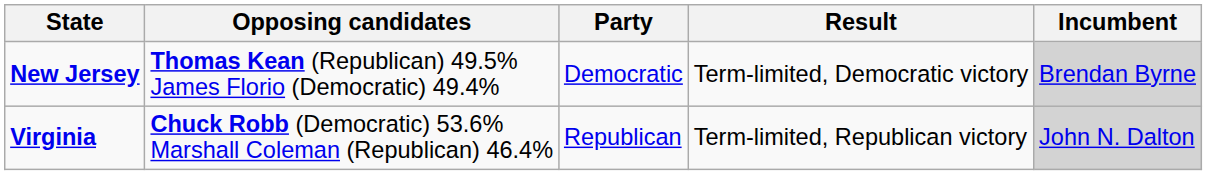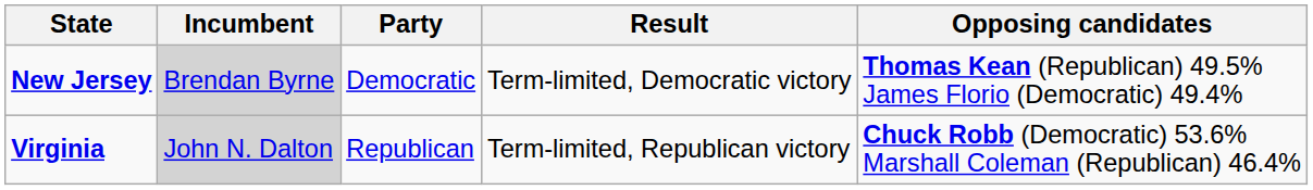columns swapped: Incumbent <-> Opposing candidates
